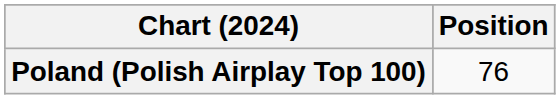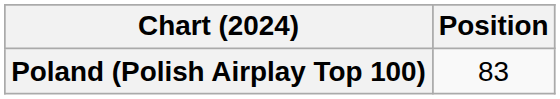Poland (Polish Airplay Top 100) | Position: 76 -> 83
